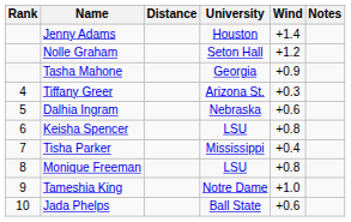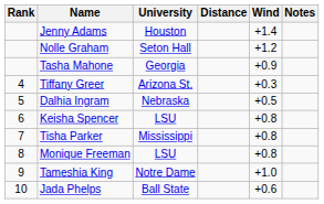columns swapped: University <-> Distance
Dalhia Ingram | Wind: +0.6 -> +0.5
Tisha Parker | Wind: +0.4 -> +0.8
